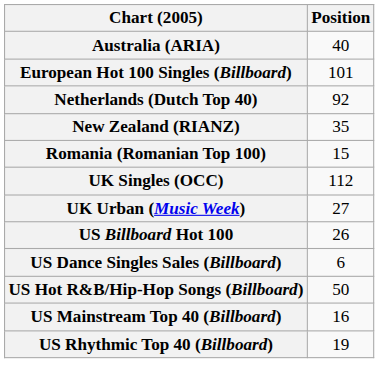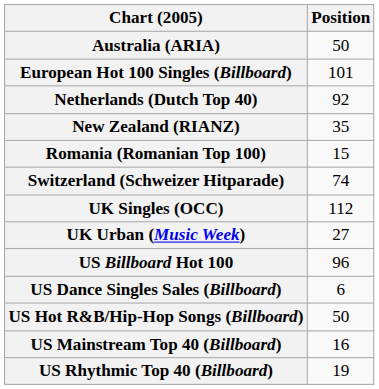Australia (ARIA) | Position: 40 -> 50
+ row: Switzerland (Schweizer Hitparade) | 74
US Billboard Hot 100 | Position: 26 -> 96
